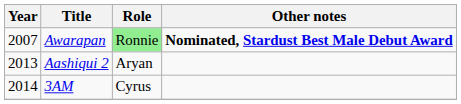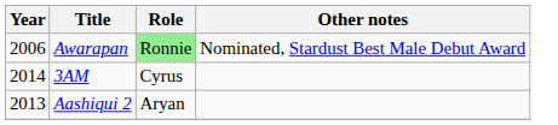Awarapan | Year: 2007 -> 2006
Awarapan | Other notes: bold -> normal
rows swapped: Aashiqui 2 <-> 3AM
